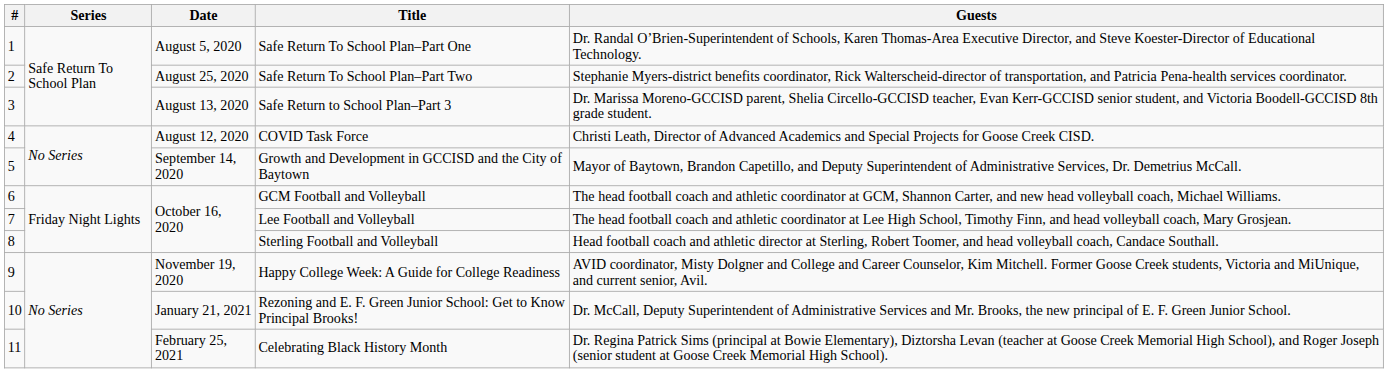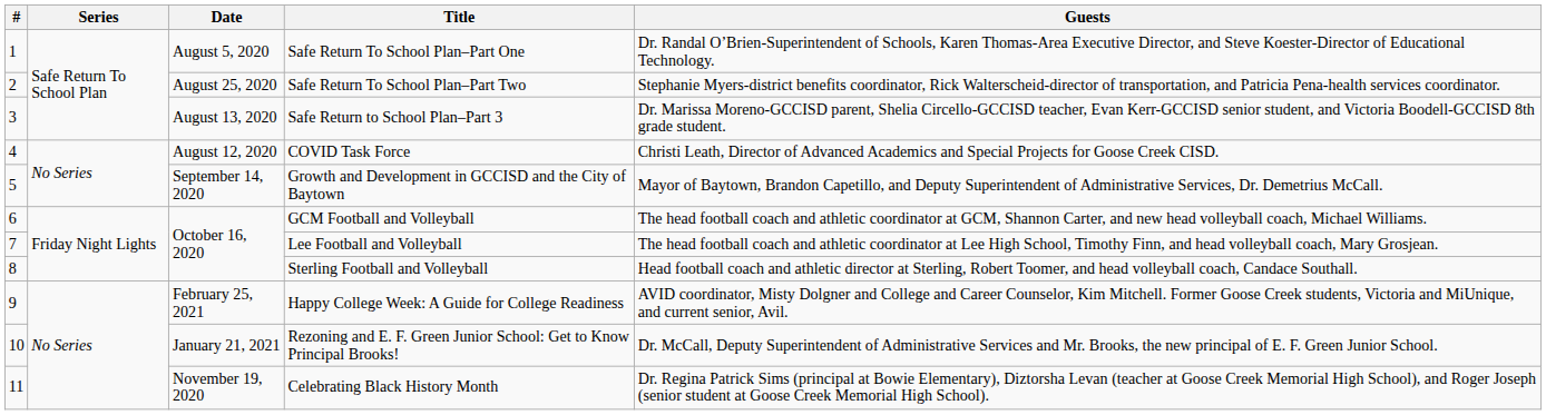Happy College Week: A Guide for College Readiness | Date: November 19, 2020 -> February 25, 2021
Celebrating Black History Month | Date: February 25, 2021 -> November 19, 2020
